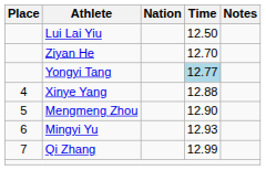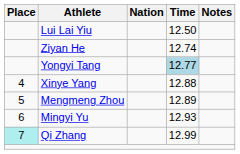Ziyan He | Time: 12.70 -> 12.74
Mengmeng Zhou | Time: 12.90 -> 12.89
Qi Zhang | Place: no background -> paleturquoise background
